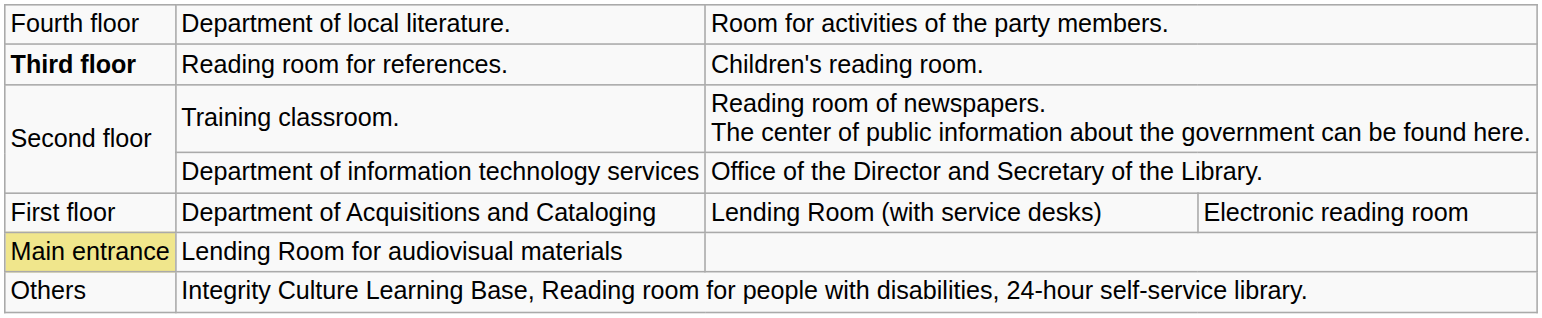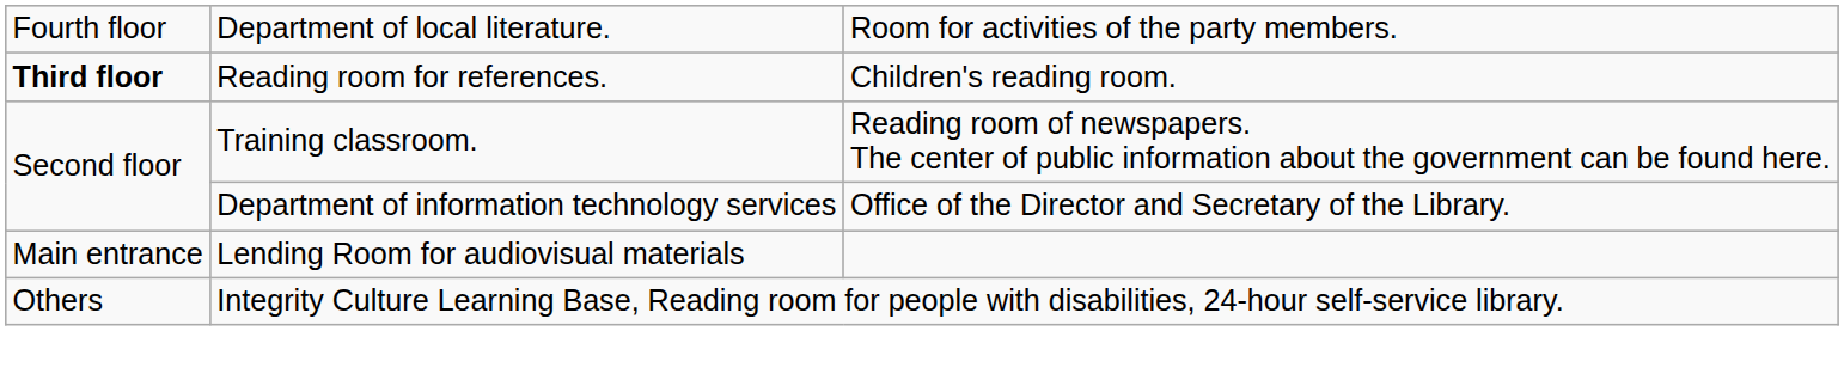- row: First floor | Department of Acquisitions and Cataloging | Lending Room (with service desks) | Electronic reading room
Lending Room for audiovisual materials | column 1: khaki background -> no background
